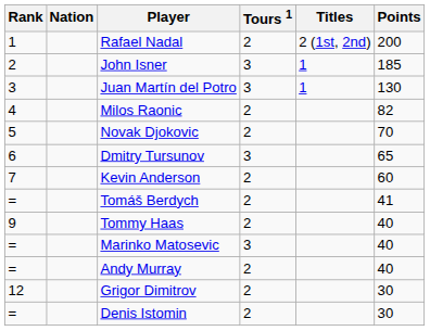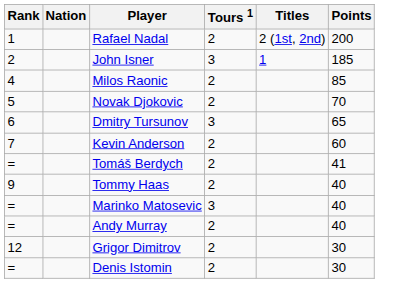- row: 3 | Juan Martín del Potro | 3 | 1 | 130
Milos Raonic | Points: 82 -> 85
